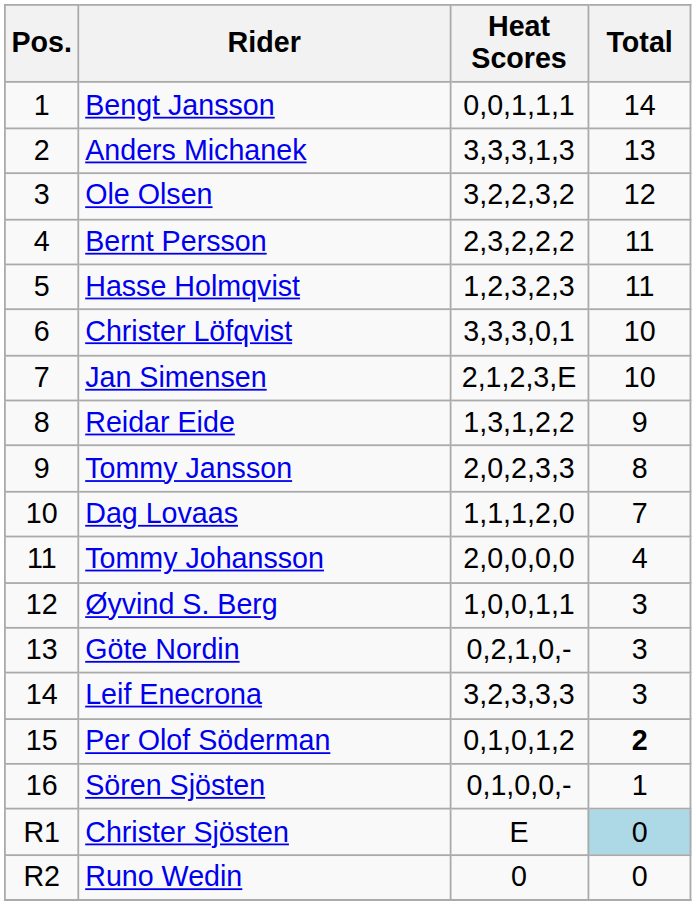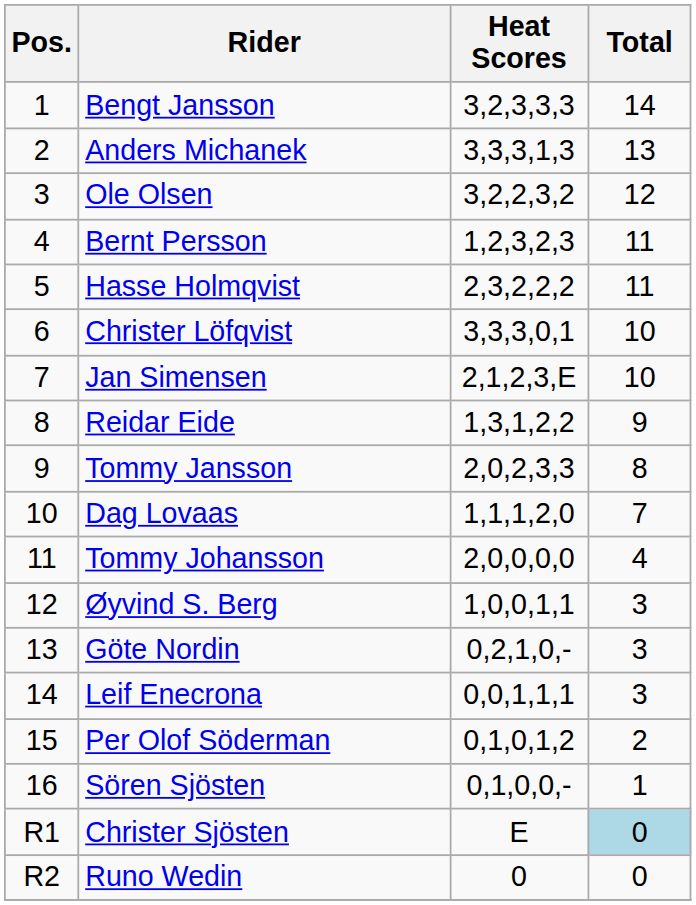Bengt Jansson | Heat Scores: 0,0,1,1,1 -> 3,2,3,3,3
Bernt Persson | Heat Scores: 2,3,2,2,2 -> 1,2,3,2,3
Hasse Holmqvist | Heat Scores: 1,2,3,2,3 -> 2,3,2,2,2
Leif Enecrona | Heat Scores: 3,2,3,3,3 -> 0,0,1,1,1
Per Olof Söderman | Total: bold -> normal
